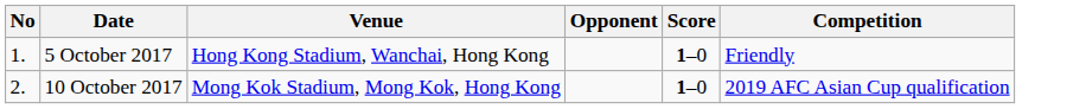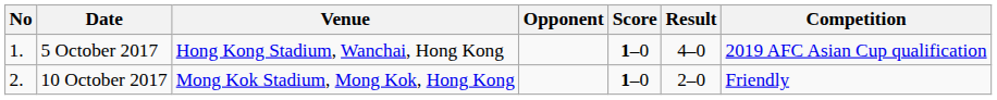+ column: Result | 4–0 | 2–0
5 October 2017 | Competition: Friendly -> 2019 AFC Asian Cup qualification
10 October 2017 | Competition: 2019 AFC Asian Cup qualification -> Friendly
